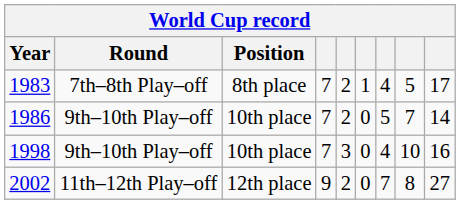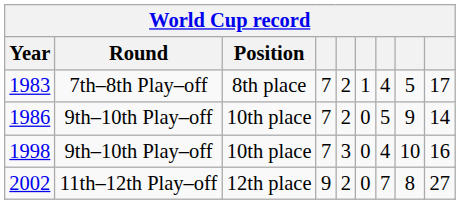1986 | column 8: 7 -> 9
